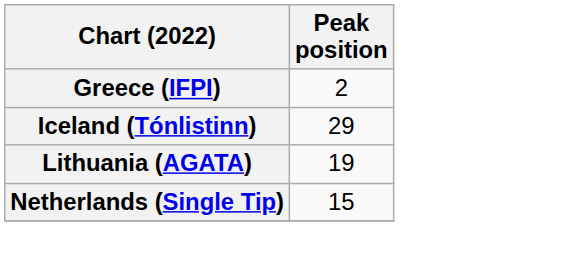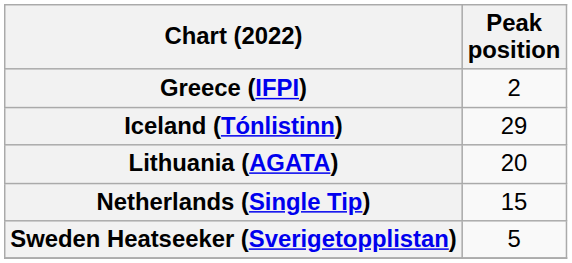Lithuania (AGATA) | Peak position: 19 -> 20
+ row: Sweden Heatseeker (Sverigetopplistan) | 5
